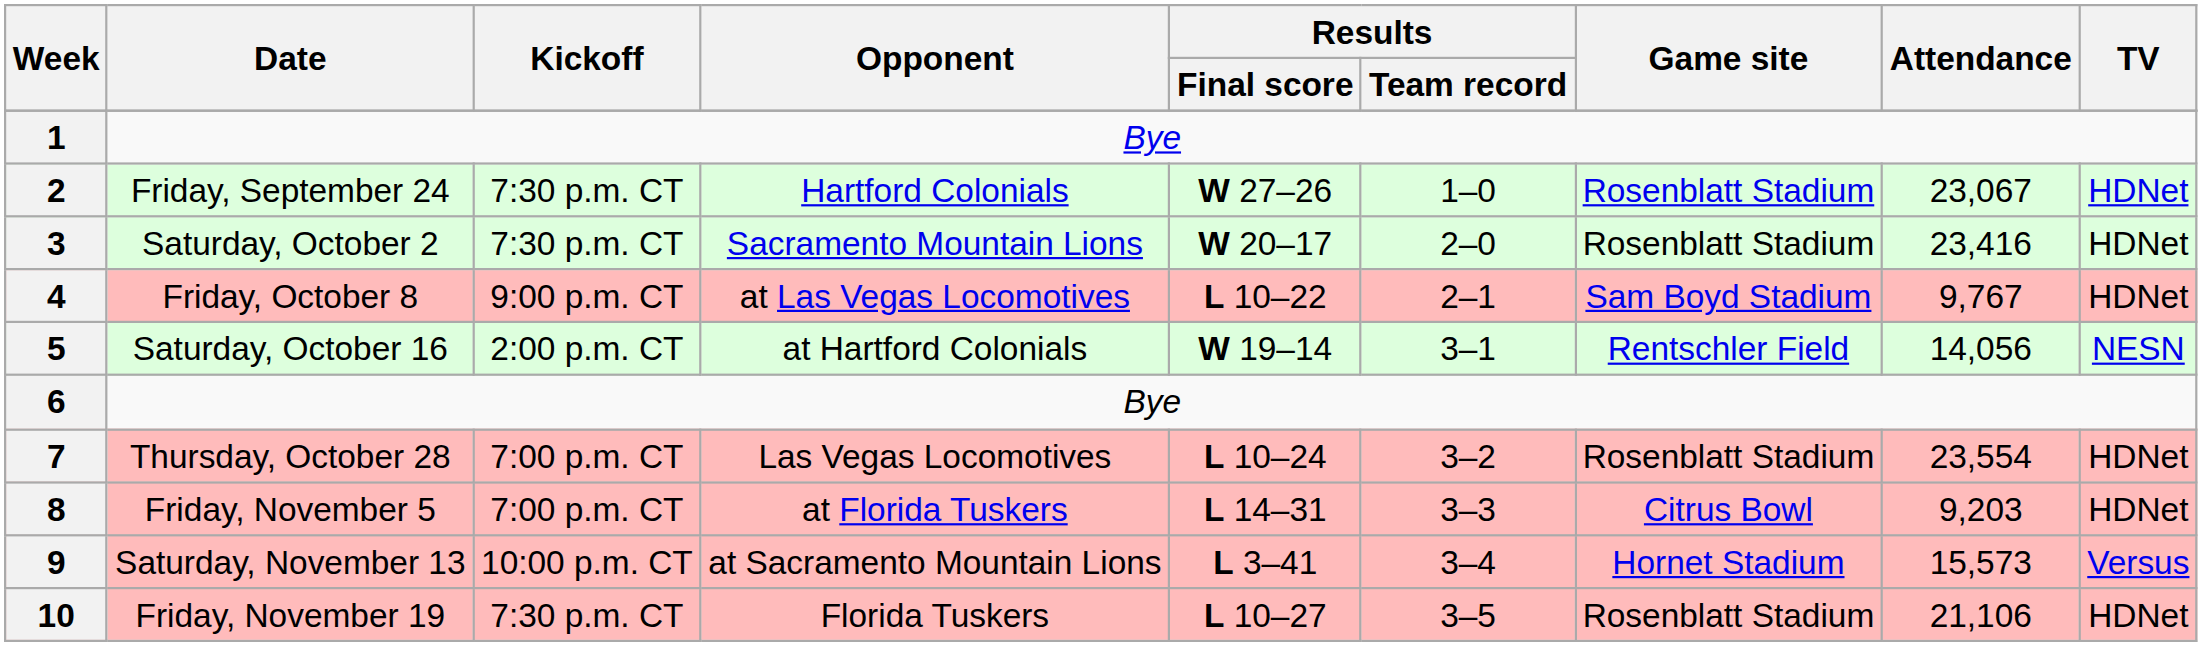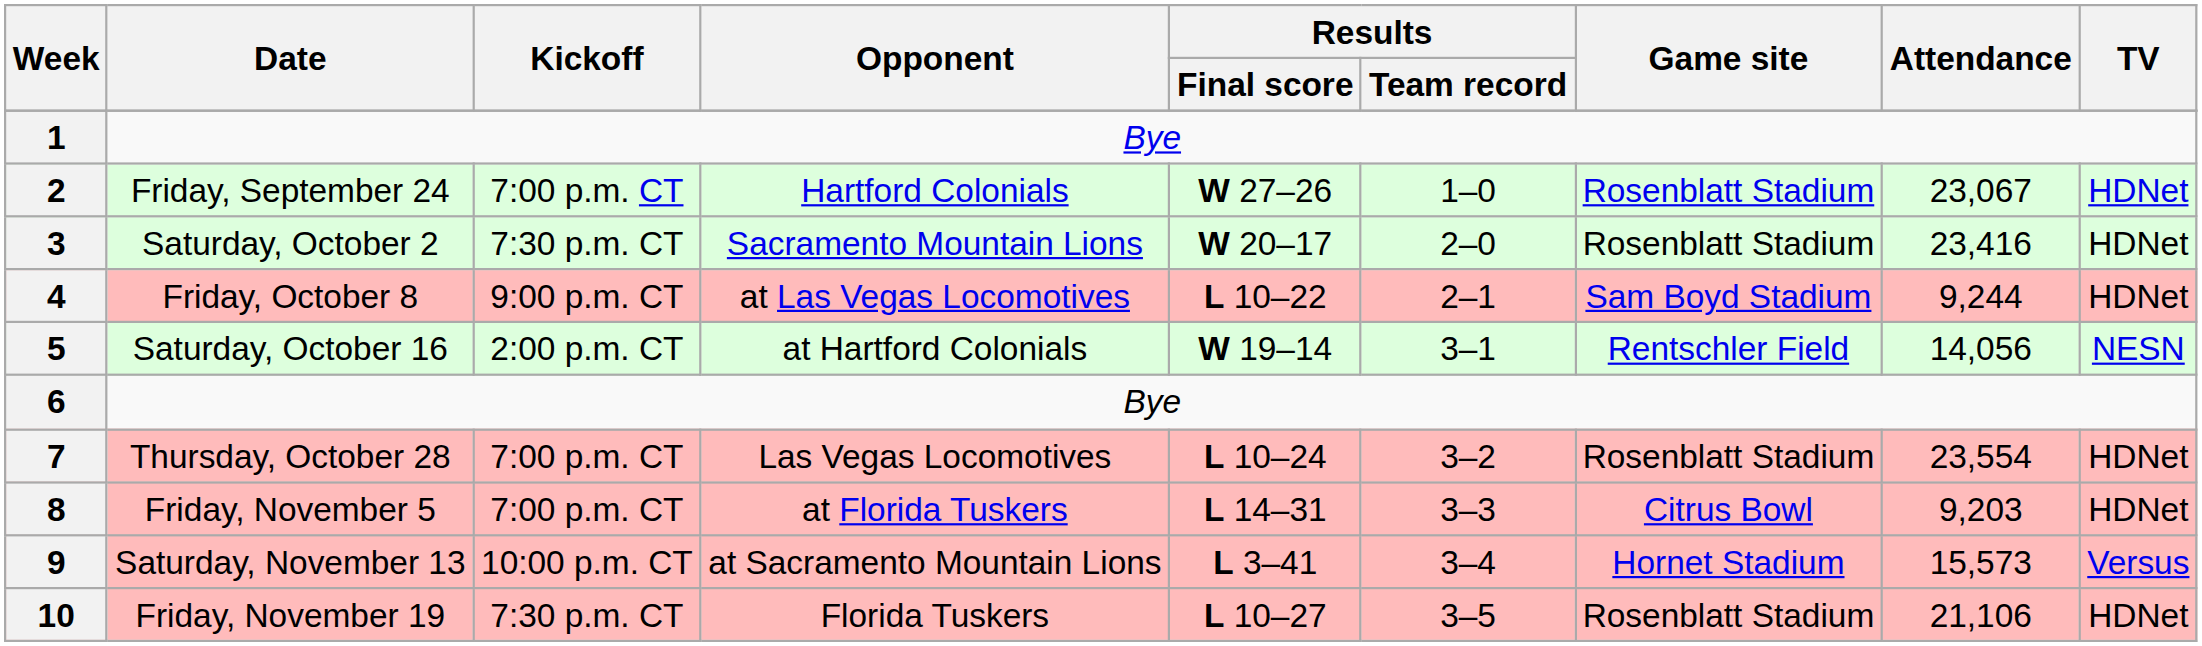2 | Kickoff: 7:30 p.m. CT -> 7:00 p.m. CT
4 | Attendance: 9,767 -> 9,244
